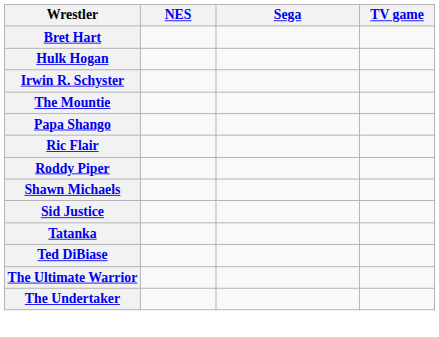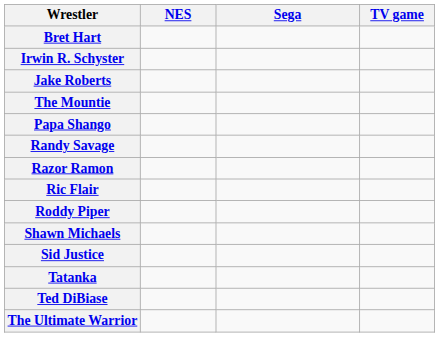- row: Hulk Hogan
+ row: Jake Roberts
+ row: Randy Savage
+ row: Razor Ramon
- row: The Undertaker
